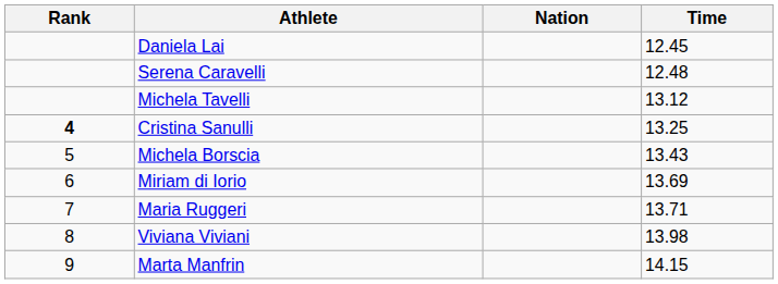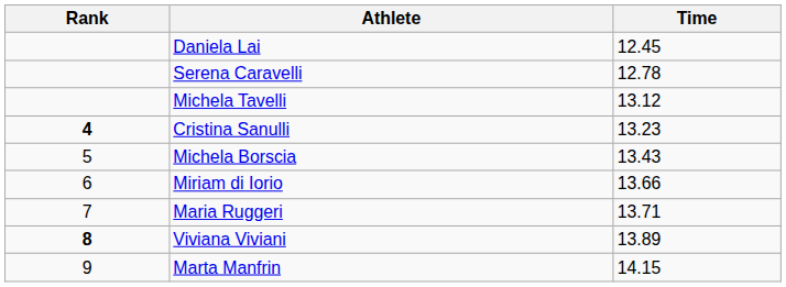- column: Nation
Serena Caravelli | Time: 12.48 -> 12.78
Cristina Sanulli | Time: 13.25 -> 13.23
Miriam di Iorio | Time: 13.69 -> 13.66
Viviana Viviani | Rank: normal -> bold
Viviana Viviani | Time: 13.98 -> 13.89
